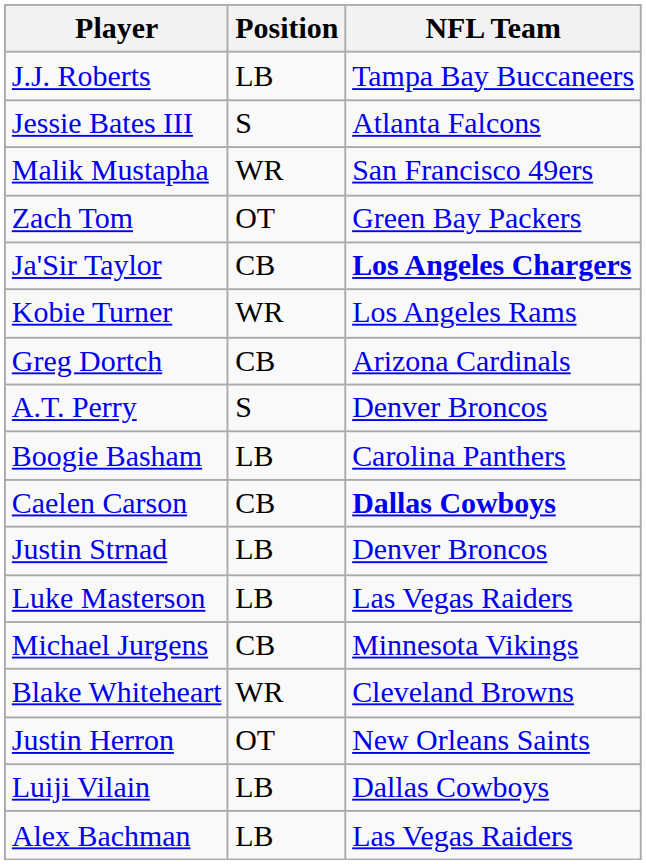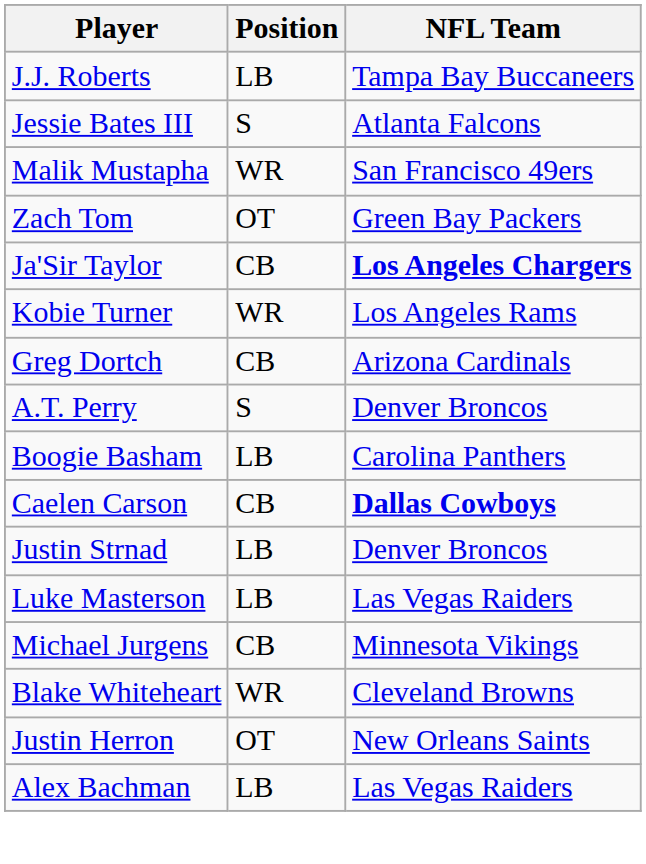- row: Luiji Vilain | LB | Dallas Cowboys
